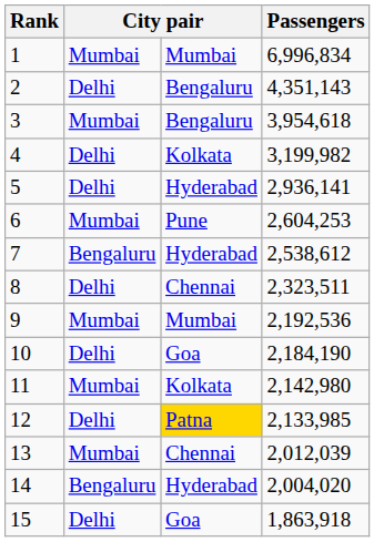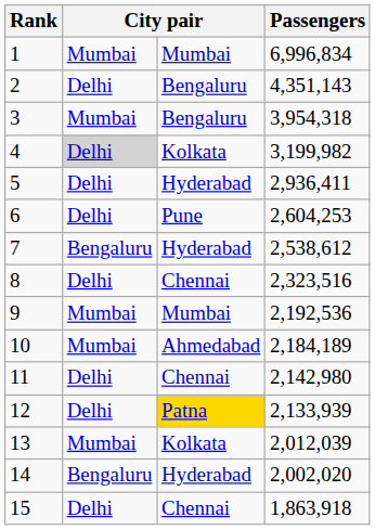3 | Passengers: 3,954,618 -> 3,954,318
4 | column 2: no background -> lightgrey background
5 | Passengers: 2,936,141 -> 2,936,411
6 | column 2: Mumbai -> Delhi
8 | Passengers: 2,323,511 -> 2,323,516
10 | column 2: Delhi -> Mumbai
10 | column 3: Goa -> Ahmedabad
10 | Passengers: 2,184,190 -> 2,184,189
11 | column 2: Mumbai -> Delhi
11 | column 3: Kolkata -> Chennai
12 | Passengers: 2,133,985 -> 2,133,939
13 | column 3: Chennai -> Kolkata
14 | Passengers: 2,004,020 -> 2,002,020
15 | column 3: Goa -> Chennai
